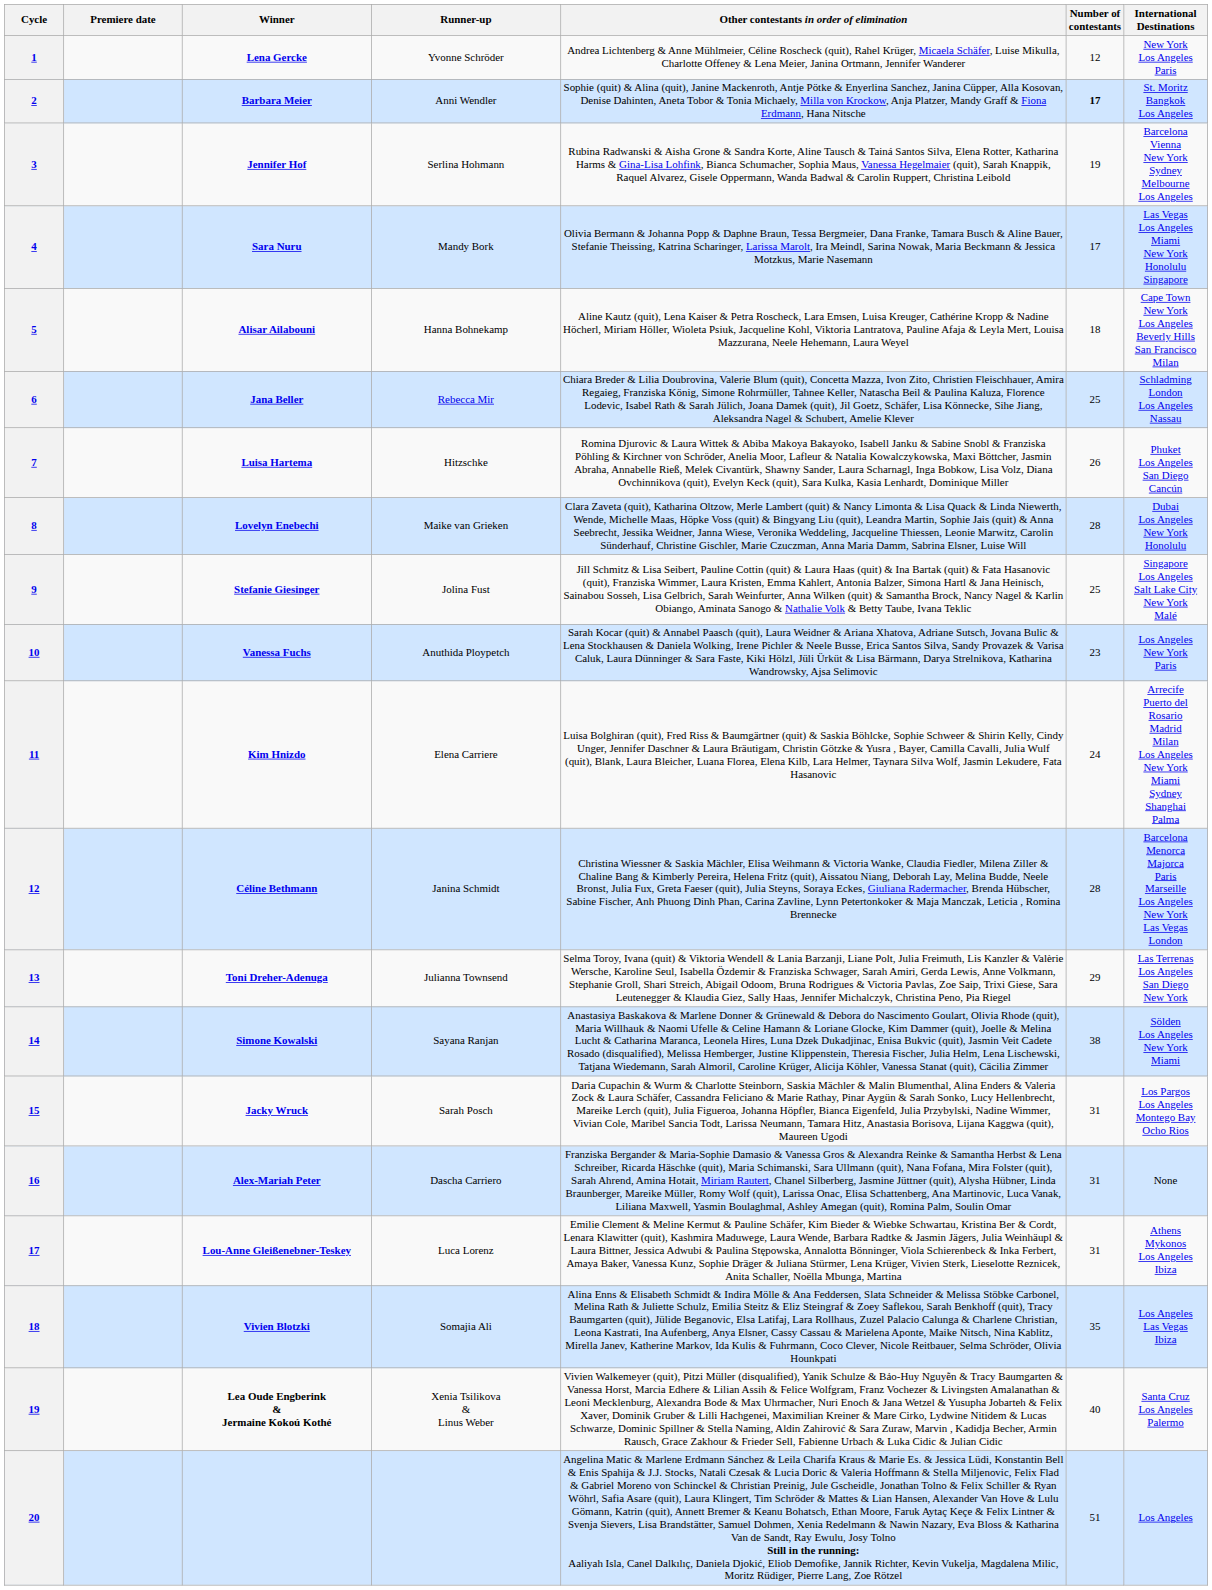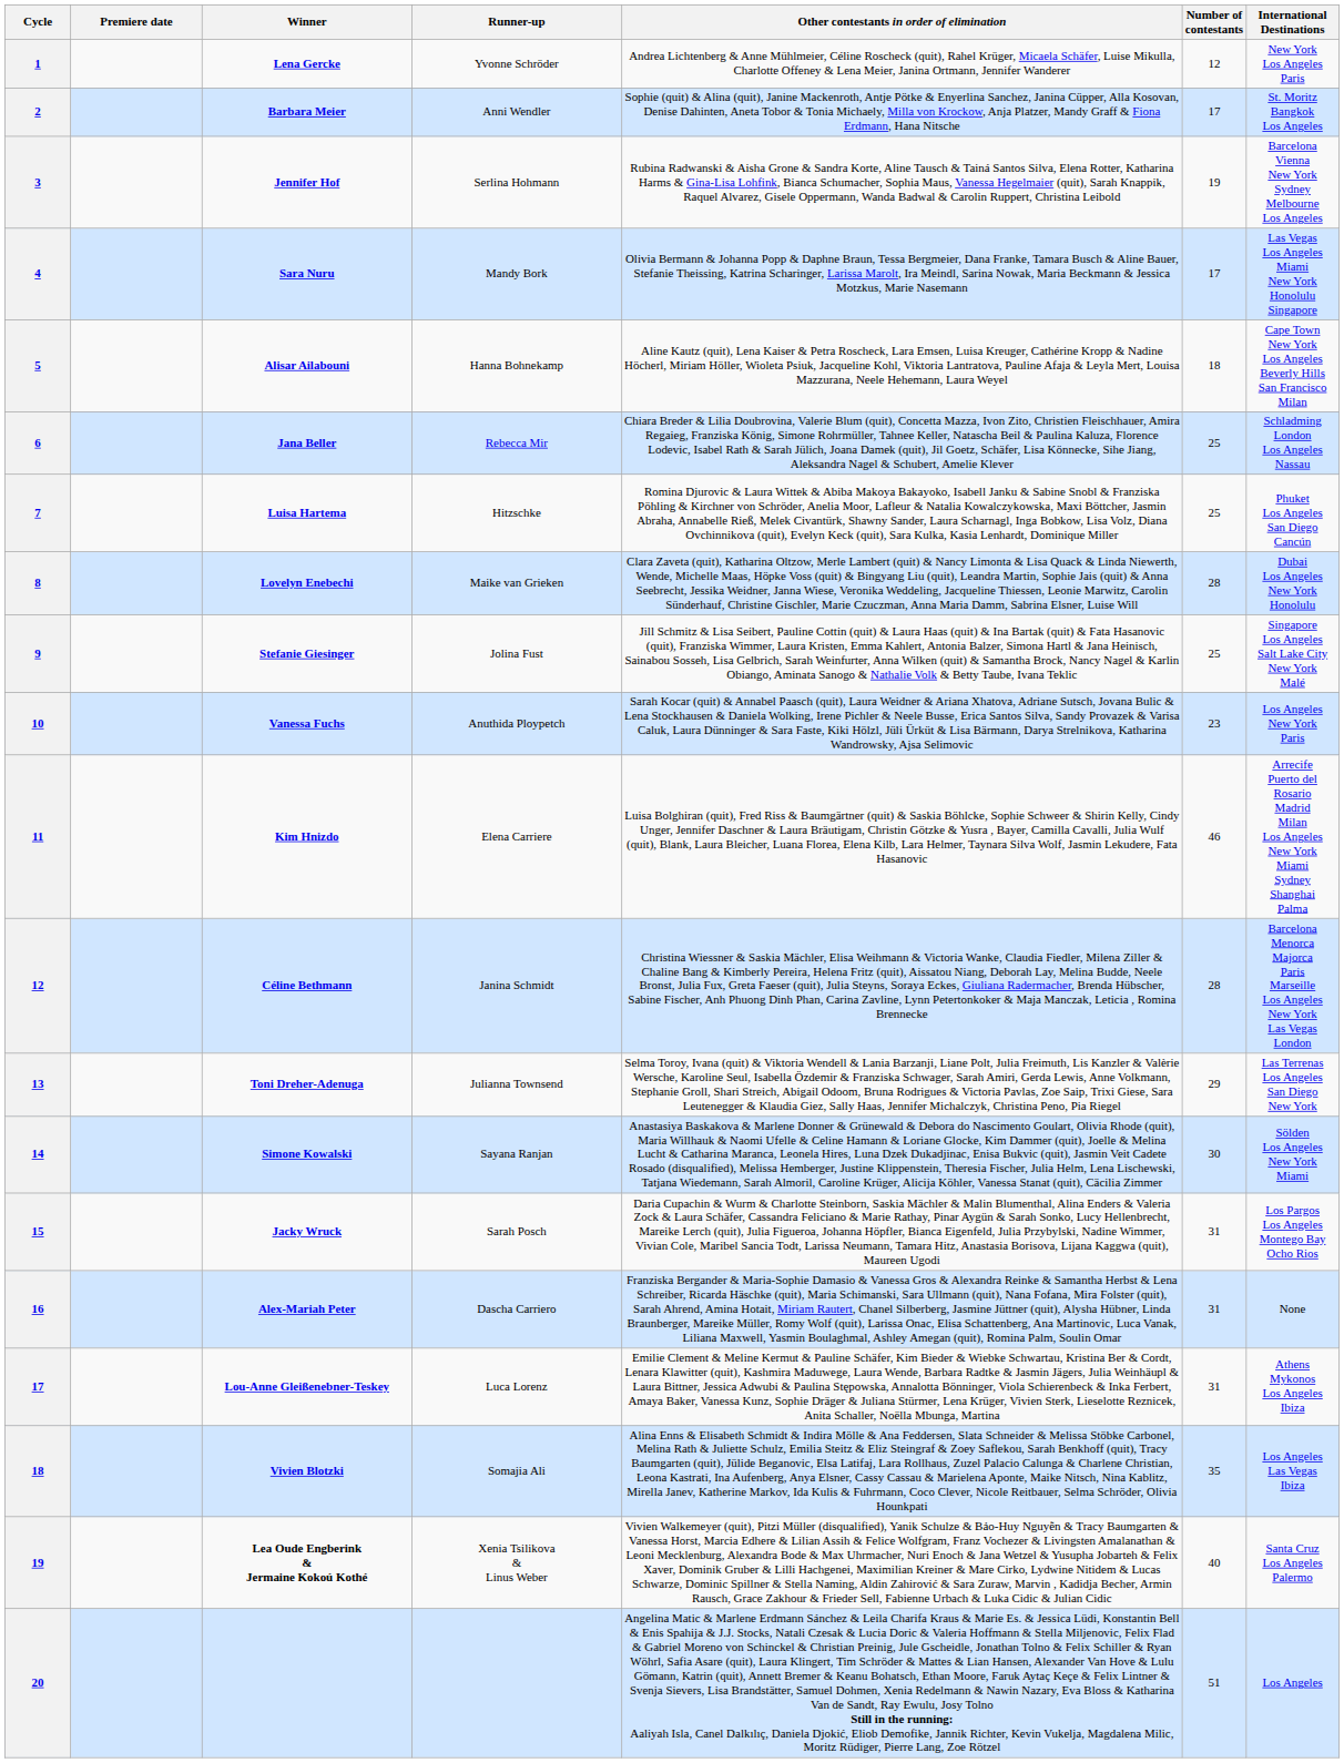Barbara Meier | Number of contestants: bold -> normal
Luisa Hartema | Number of contestants: 26 -> 25
Kim Hnizdo | Number of contestants: 24 -> 46
Simone Kowalski | Number of contestants: 38 -> 30
